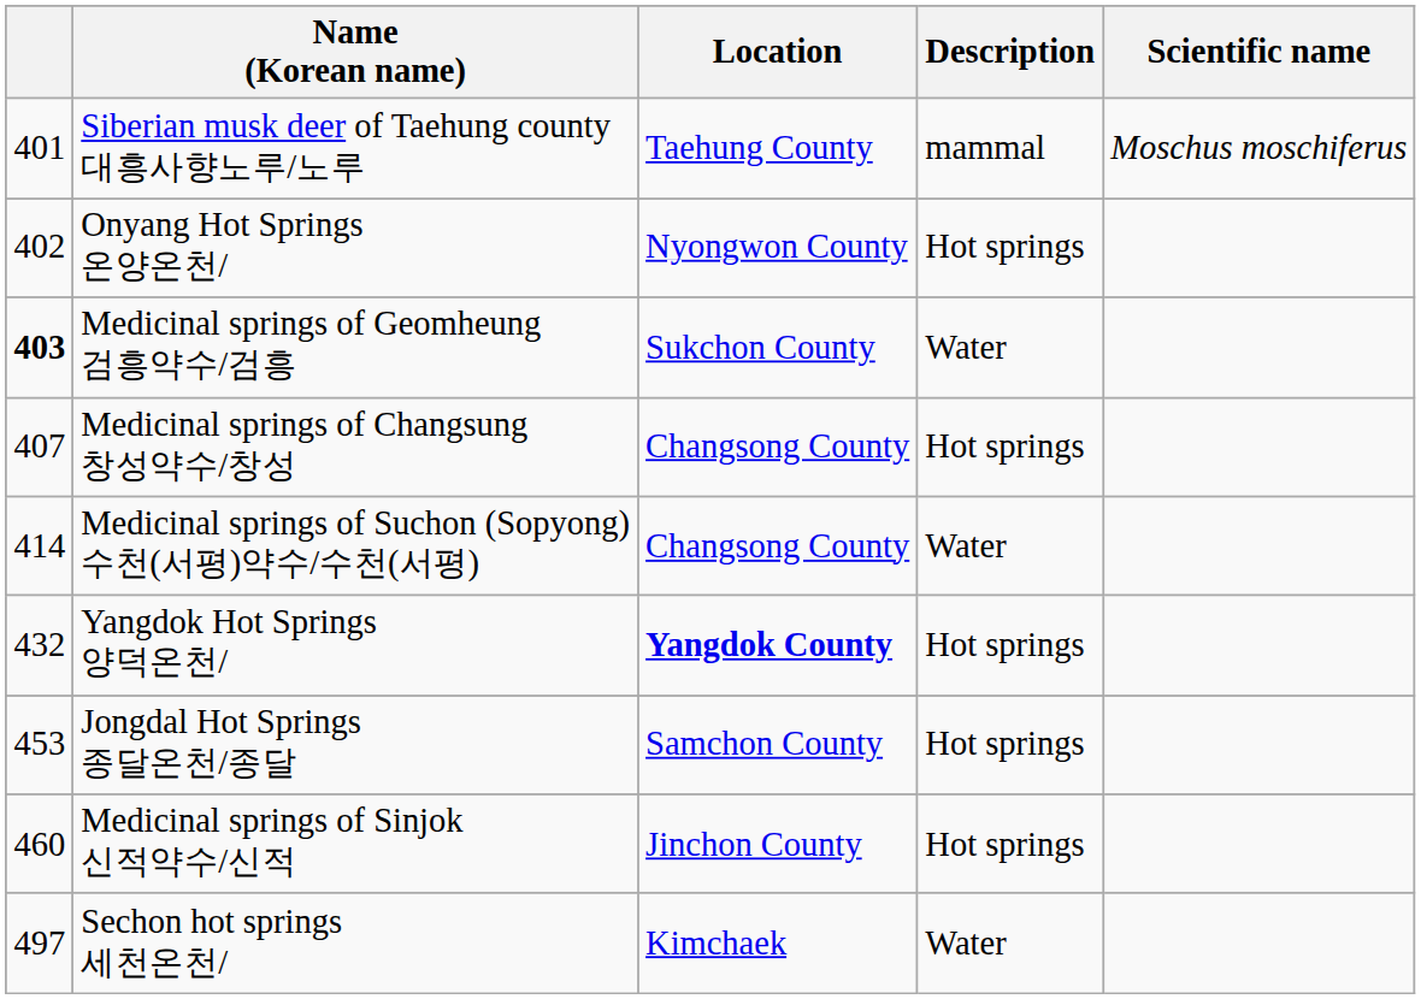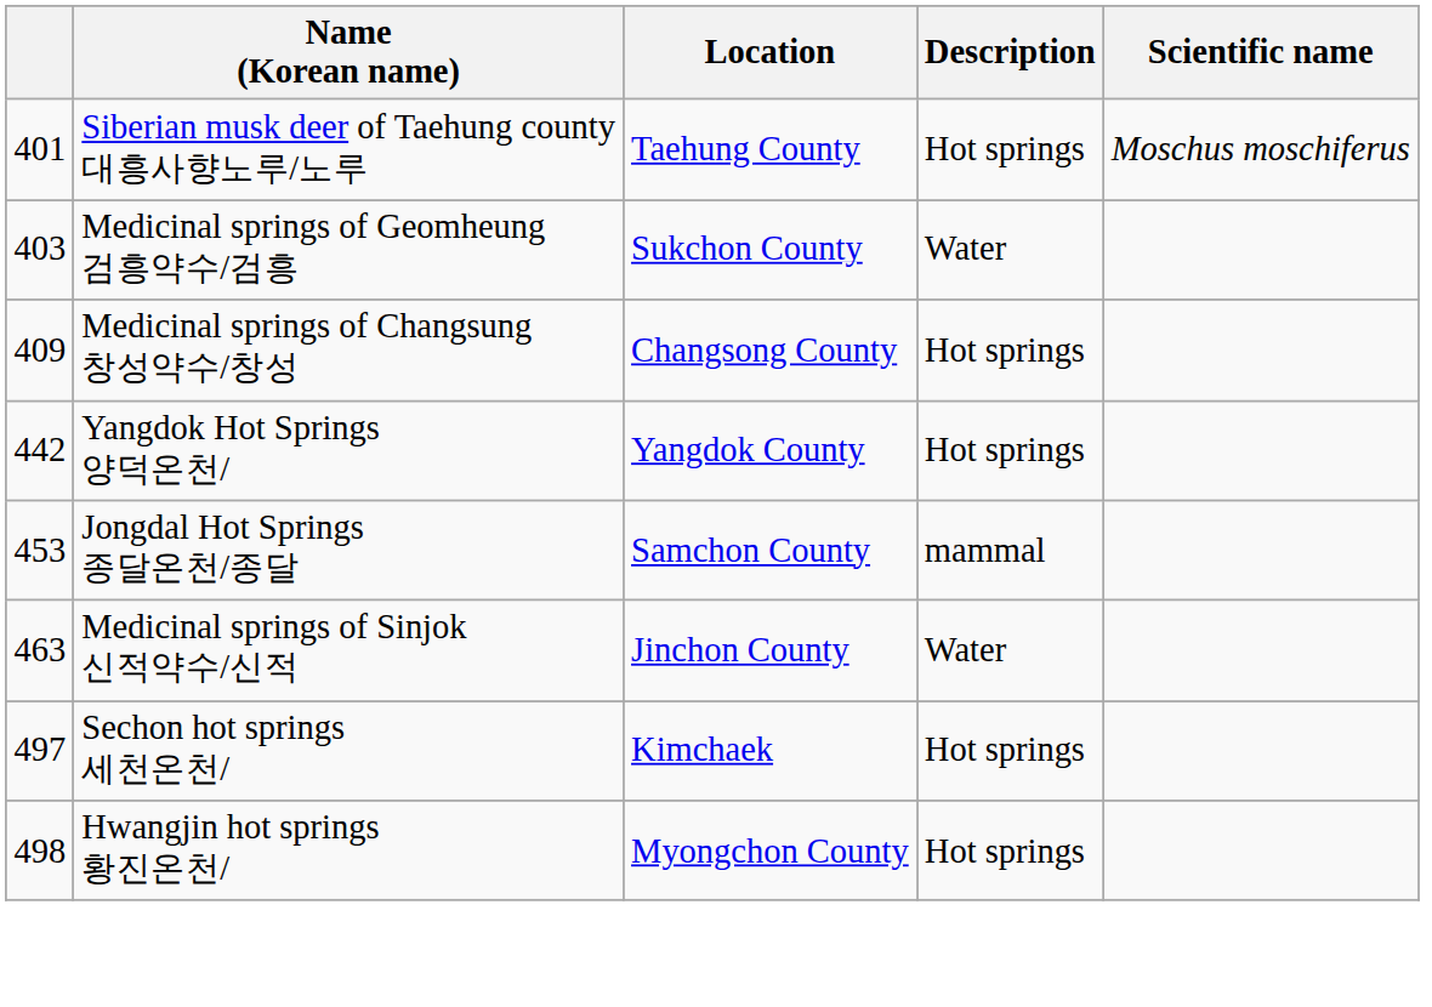Siberian musk deer of Taehung county 대흥사향노루/노루 | Description: mammal -> Hot springs
- row: 402 | Onyang Hot Springs 온양온천/ | Nyongwon County | Hot springs
Medicinal springs of Geomheung 검흥약수/검흥 | column 1: bold -> normal
Medicinal springs of Changsung 창성약수/창성 | column 1: 407 -> 409
- row: 414 | Medicinal springs of Suchon (Sopyong) 수천(서평)약수/수천(서평) | Changsong County | Water
Yangdok Hot Springs 양덕온천/ | column 1: 432 -> 442
Yangdok Hot Springs 양덕온천/ | Location: bold -> normal
Jongdal Hot Springs 종달온천/종달 | Description: Hot springs -> mammal
Medicinal springs of Sinjok 신적약수/신적 | column 1: 460 -> 463
Medicinal springs of Sinjok 신적약수/신적 | Description: Hot springs -> Water
Sechon hot springs 세천온천/ | Description: Water -> Hot springs
+ row: 498 | Hwangjin hot springs 황진온천/ | Myongchon County | Hot springs
